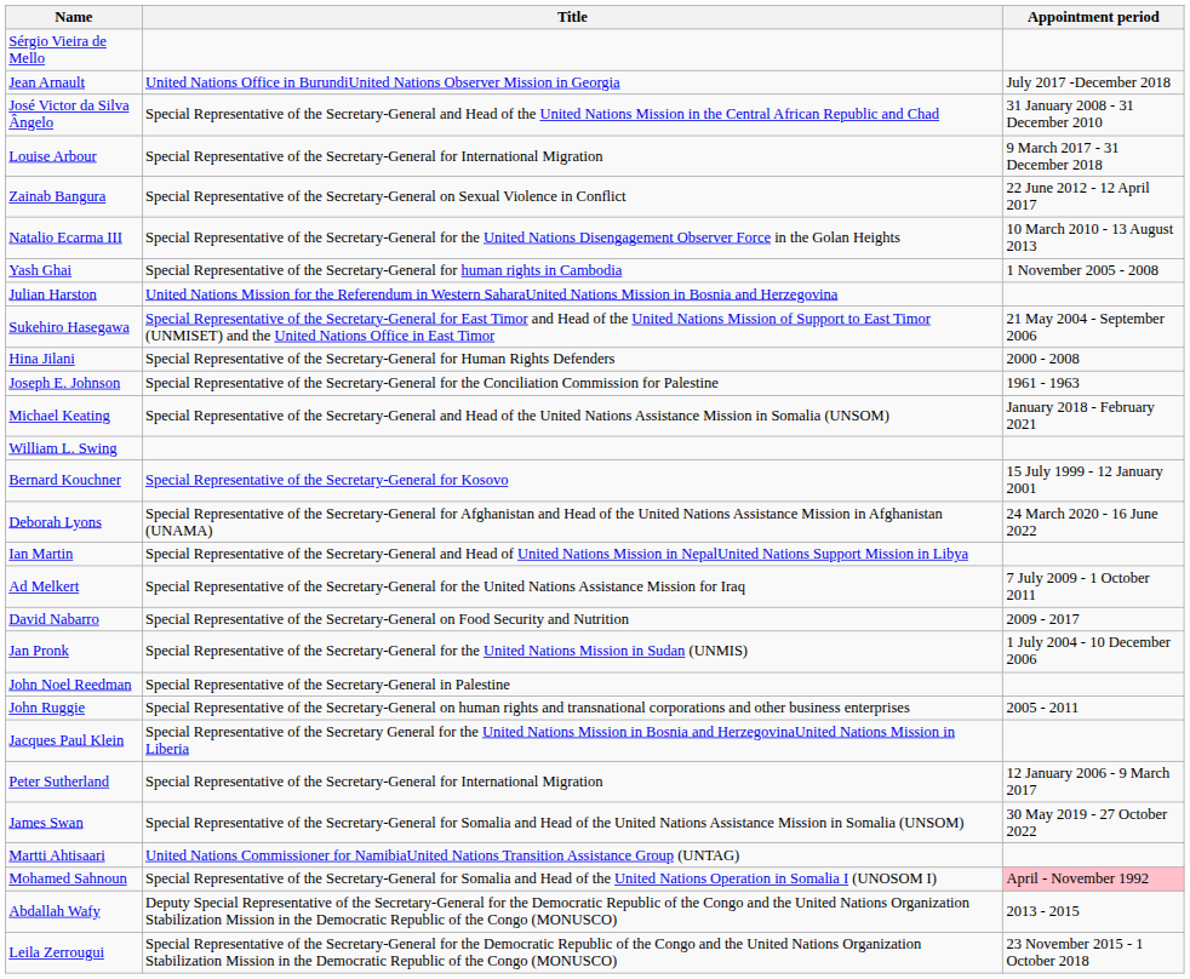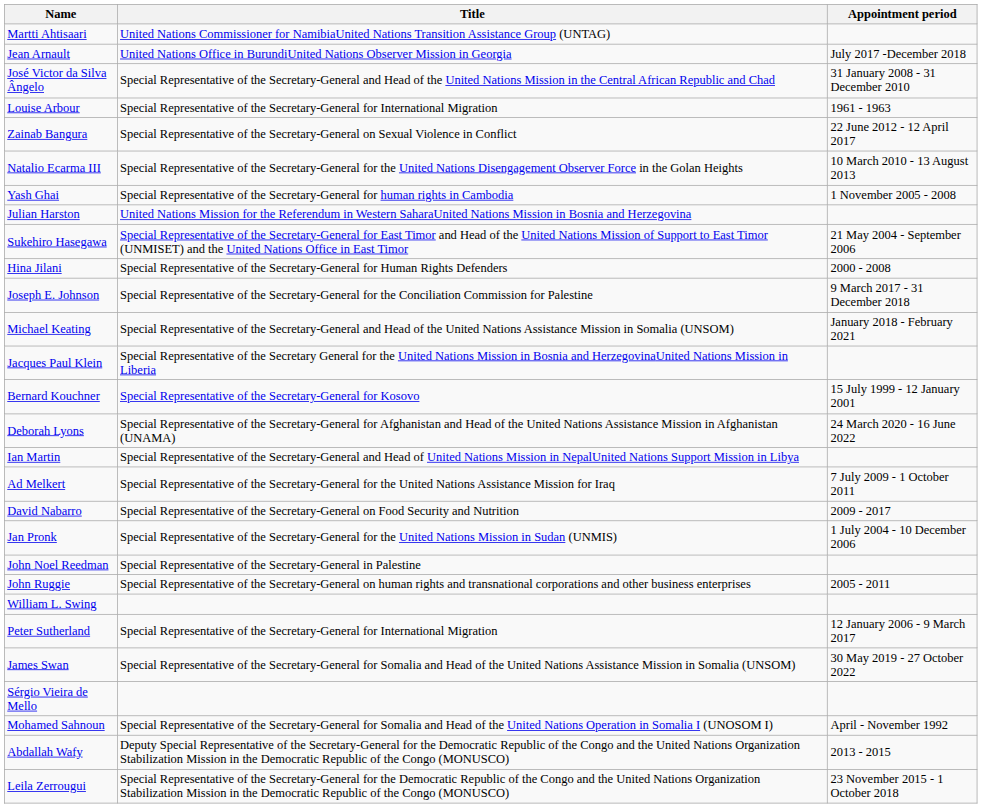rows swapped: Martti Ahtisaari <-> Sérgio Vieira de Mello
Louise Arbour | Appointment period: 9 March 2017 - 31 December 2018 -> 1961 - 1963
Joseph E. Johnson | Appointment period: 1961 - 1963 -> 9 March 2017 - 31 December 2018
rows swapped: Jacques Paul Klein <-> William L. Swing
Mohamed Sahnoun | Appointment period: pink background -> no background
